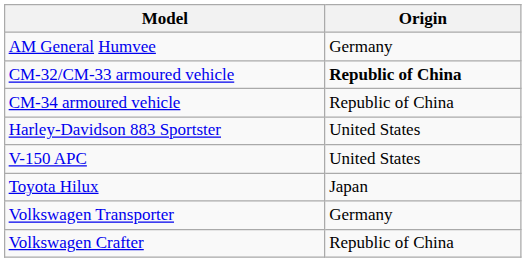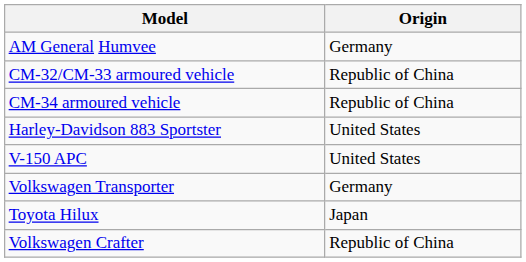CM-32/CM-33 armoured vehicle | Origin: bold -> normal
rows swapped: Toyota Hilux <-> Volkswagen Transporter
